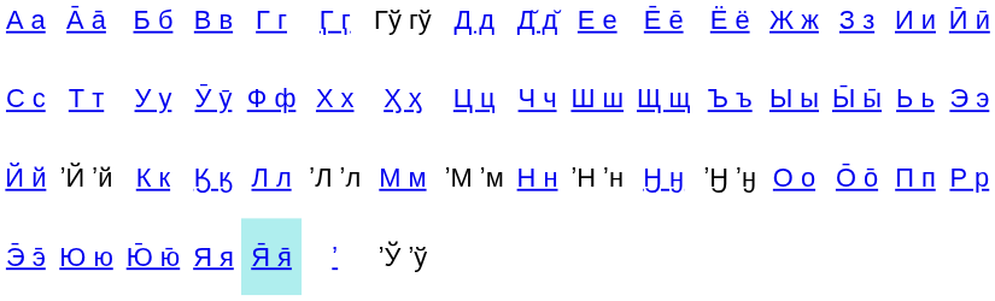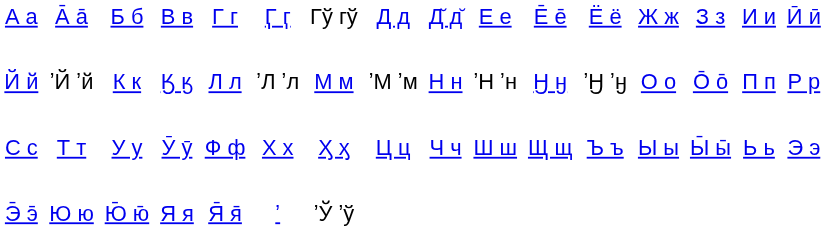rows swapped: Й й <-> С с
Э̄ э̄ | column 5: paleturquoise background -> no background
